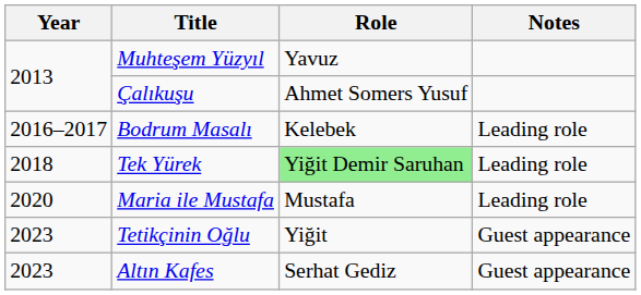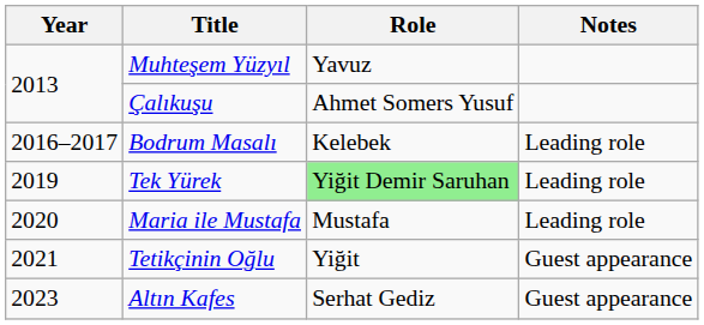Tek Yürek | Year: 2018 -> 2019
Tetikçinin Oğlu | Year: 2023 -> 2021
